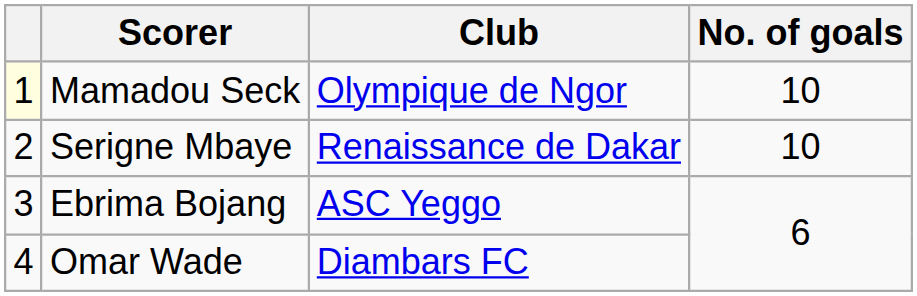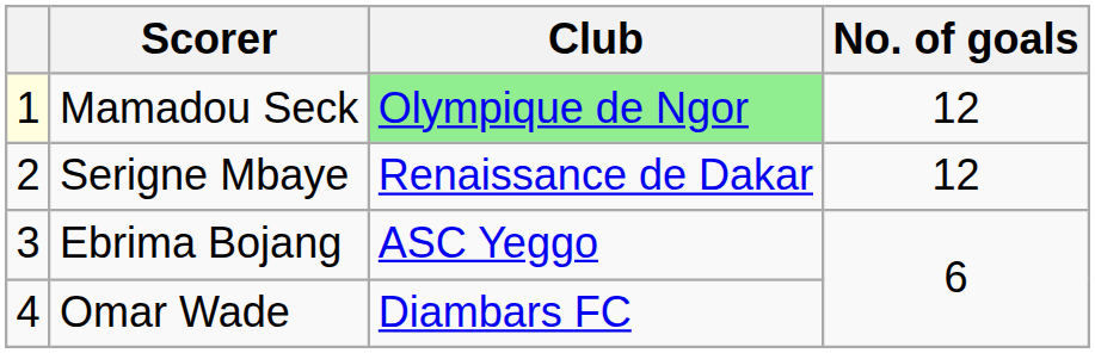Mamadou Seck | Club: no background -> lightgreen background
Mamadou Seck | No. of goals: 10 -> 12
Serigne Mbaye | No. of goals: 10 -> 12
